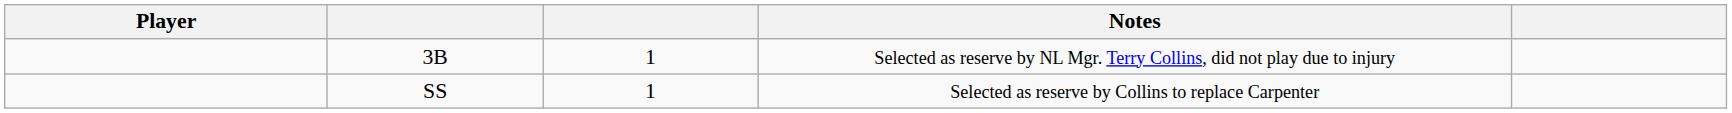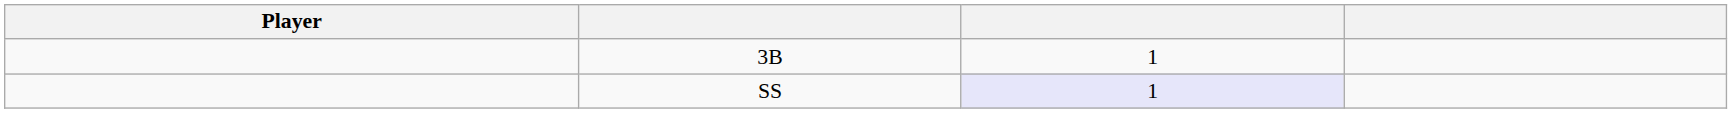- column: Notes | Selected as reserve by NL Mgr. Terry Collins, did not play due to injury | Selected as reserve by Collins to replace Carpenter
SS | column 3: no background -> lavender background
